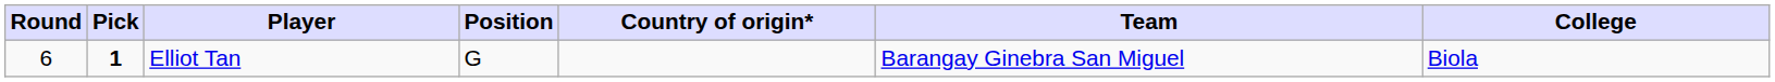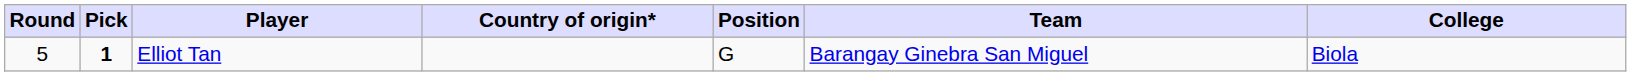columns swapped: Position <-> Country of origin*
Elliot Tan | Round: 6 -> 5
